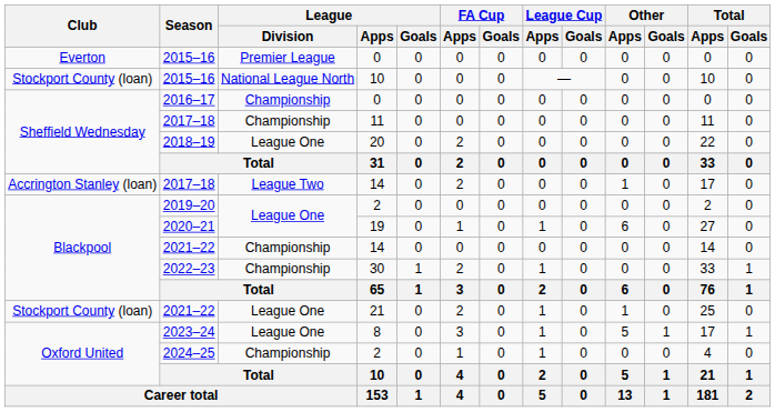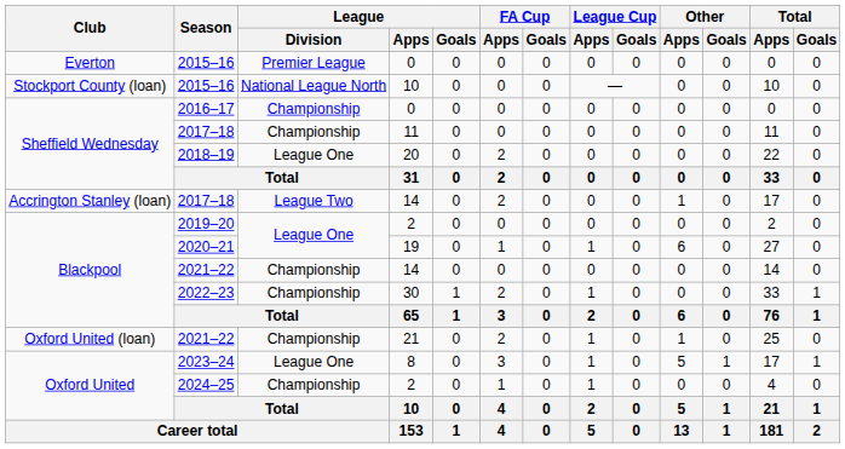2021–22 / 21 | Club: Stockport County (loan) -> Oxford United (loan)
2021–22 / 21 | League / Division: League One -> Championship
